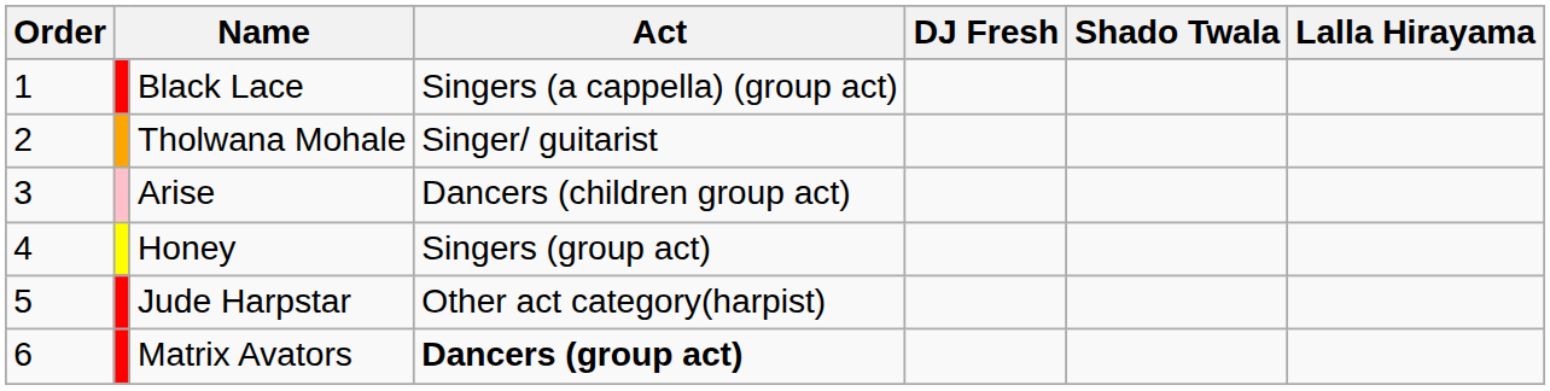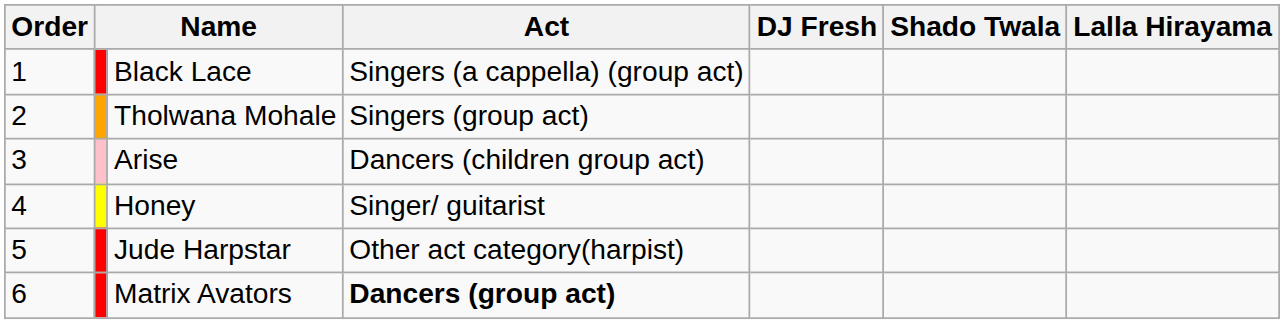Tholwana Mohale | Act: Singer/ guitarist -> Singers (group act)
Honey | Act: Singers (group act) -> Singer/ guitarist
